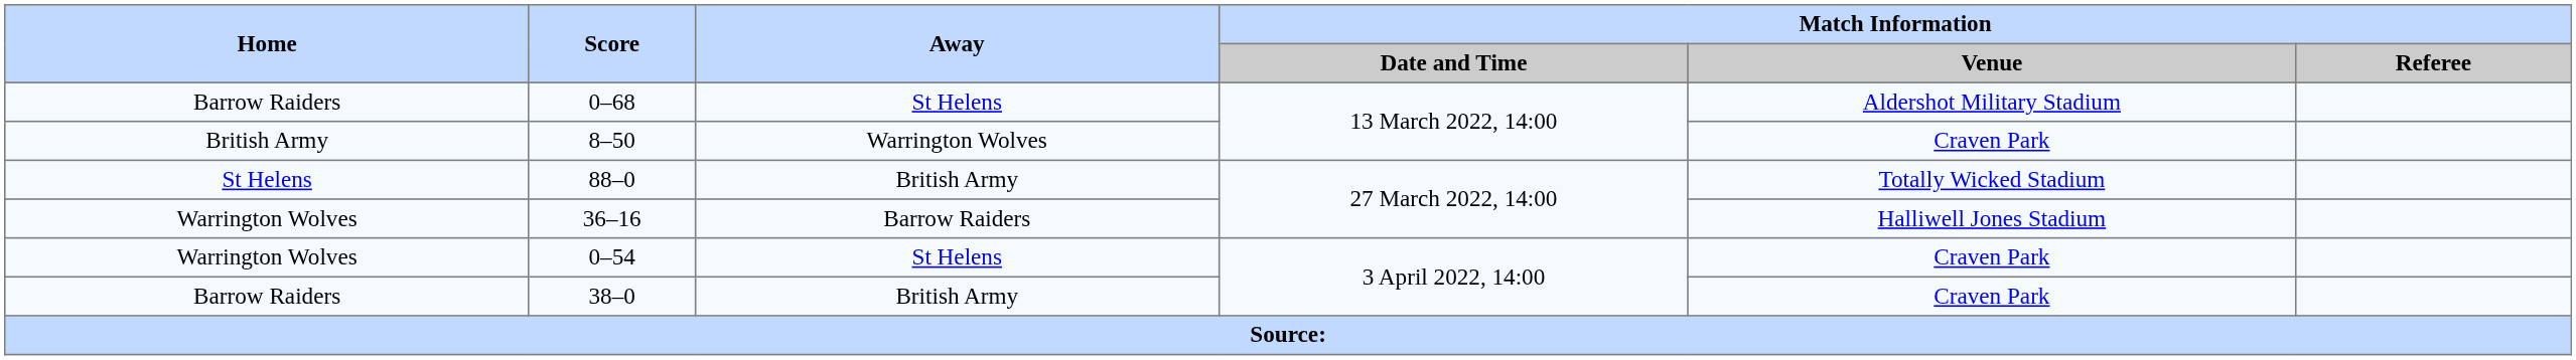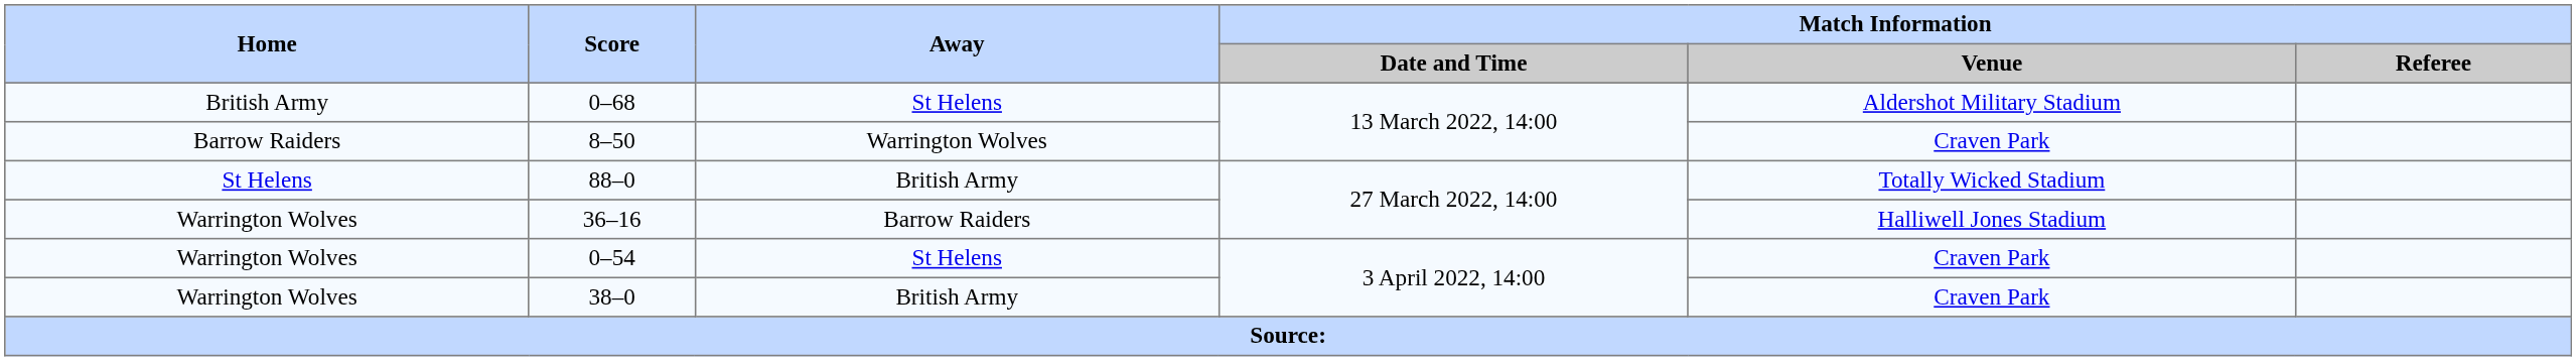0–68 | Home: Barrow Raiders -> British Army
8–50 | Home: British Army -> Barrow Raiders
38–0 | Home: Barrow Raiders -> Warrington Wolves
